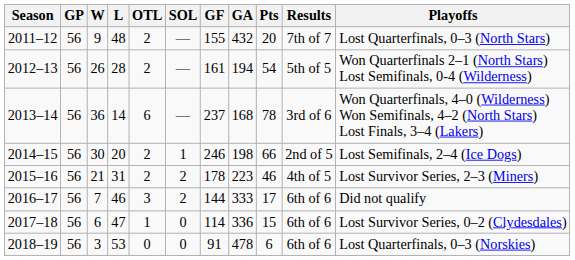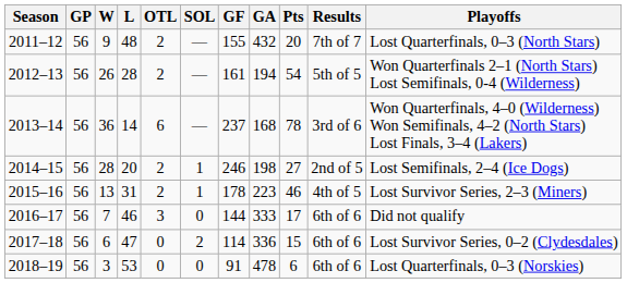2014–15 | W: 30 -> 28
2014–15 | Pts: 66 -> 27
2015–16 | W: 21 -> 13
2015–16 | SOL: 2 -> 1
2016–17 | SOL: 2 -> 0
2017–18 | OTL: 1 -> 0
2017–18 | SOL: 0 -> 2
